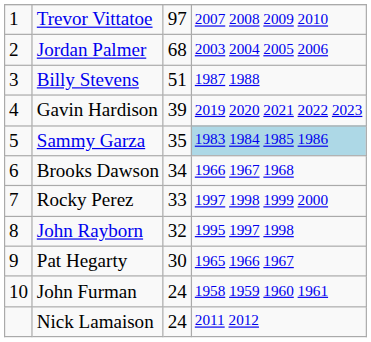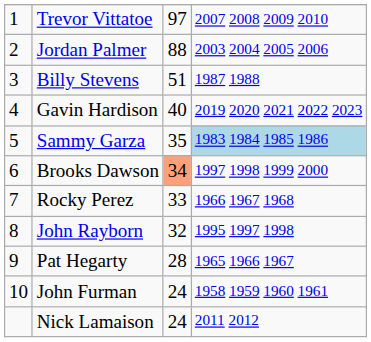Jordan Palmer | column 3: 68 -> 88
Gavin Hardison | column 3: 39 -> 40
Brooks Dawson | column 3: no background -> lightsalmon background
Brooks Dawson | column 4: 1966 1967 1968 -> 1997 1998 1999 2000
Rocky Perez | column 4: 1997 1998 1999 2000 -> 1966 1967 1968
Pat Hegarty | column 3: 30 -> 28
